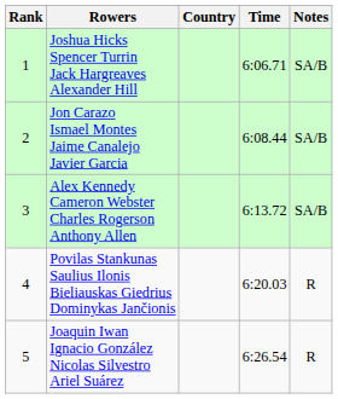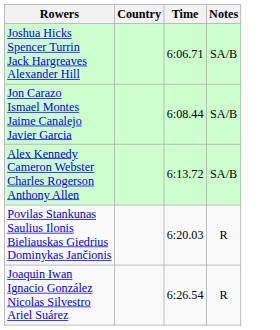- column: Rank | 1 | 2 | 3 | 4 | 5
